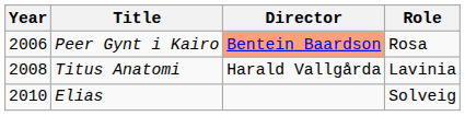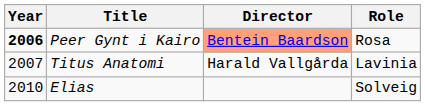Peer Gynt i Kairo | Year: normal -> bold
Titus Anatomi | Year: 2008 -> 2007
